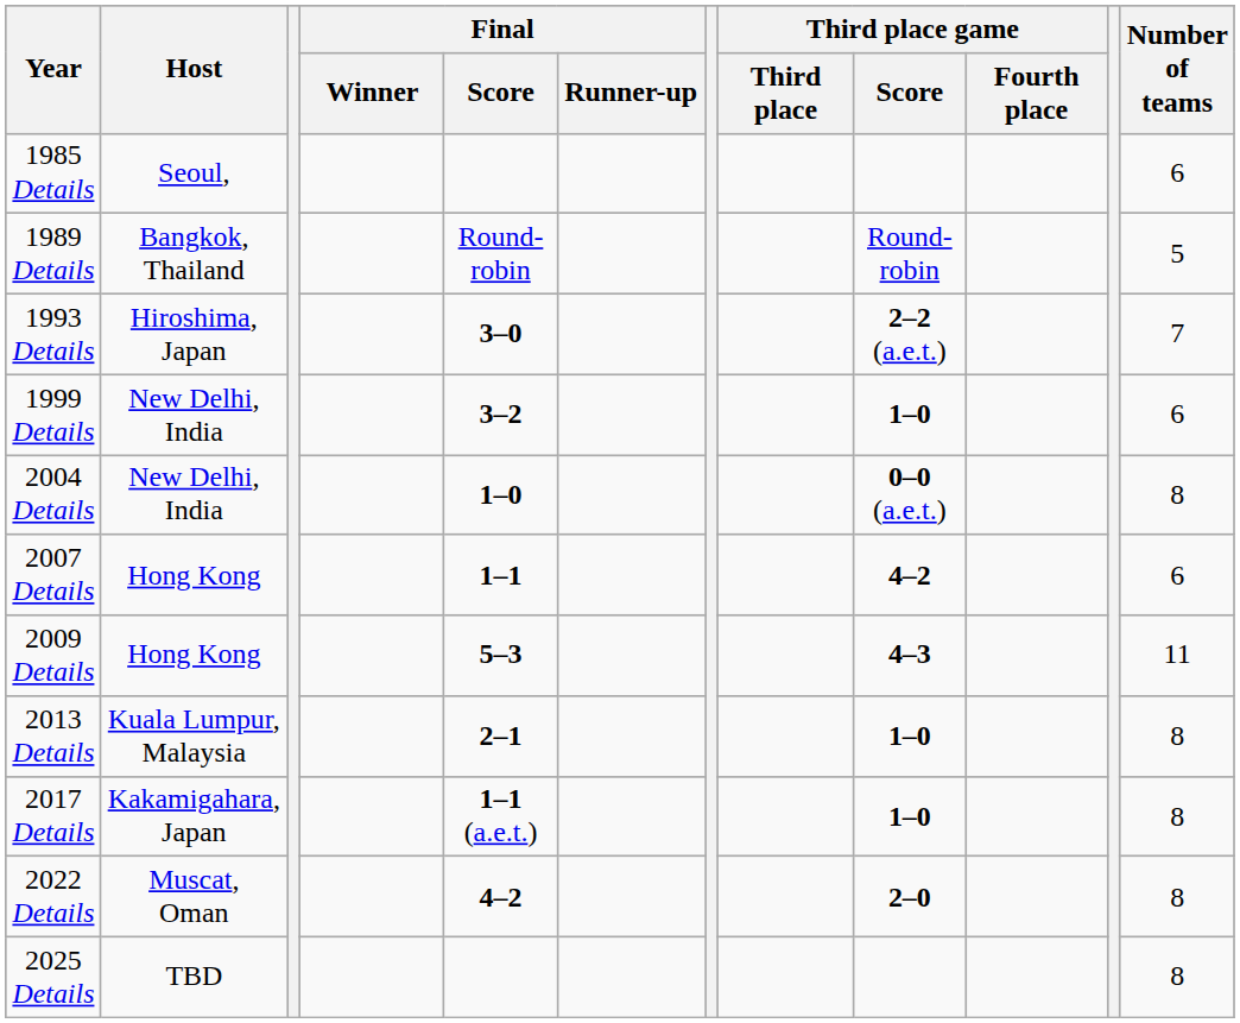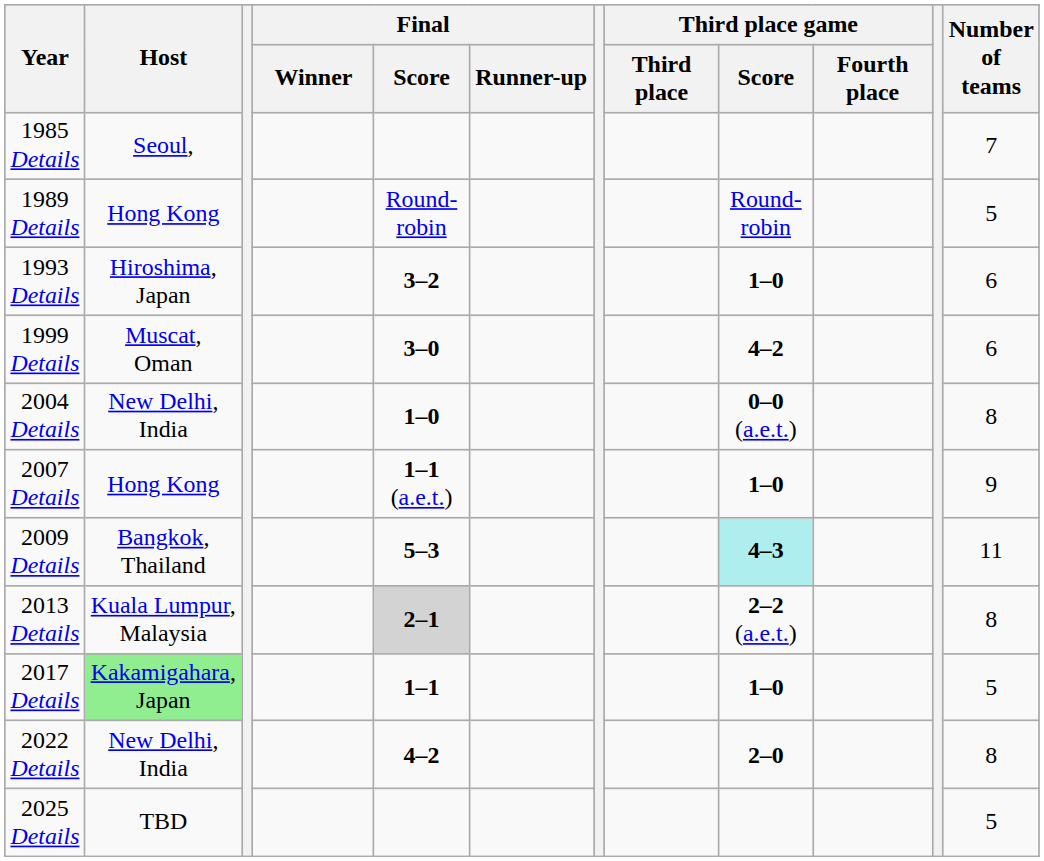1985 Details | Number of teams: 6 -> 7
1989 Details | Host: Bangkok, Thailand -> Hong Kong
1993 Details | Final / Score: 3–0 -> 3–2
1993 Details | Third place game / Score: 2–2 (a.e.t.) -> 1–0
1993 Details | Number of teams: 7 -> 6
1999 Details | Host: New Delhi, India -> Muscat, Oman
1999 Details | Final / Score: 3–2 -> 3–0
1999 Details | Third place game / Score: 1–0 -> 4–2
2007 Details | Final / Score: 1–1 -> 1–1 (a.e.t.)
2007 Details | Third place game / Score: 4–2 -> 1–0
2007 Details | Number of teams: 6 -> 9
2009 Details | Host: Hong Kong -> Bangkok, Thailand
2009 Details | Third place game / Score: no background -> paleturquoise background
2013 Details | Final / Score: no background -> lightgrey background
2013 Details | Third place game / Score: 1–0 -> 2–2 (a.e.t.)
2017 Details | Host: no background -> lightgreen background
2017 Details | Final / Score: 1–1 (a.e.t.) -> 1–1
2017 Details | Number of teams: 8 -> 5
2022 Details | Host: Muscat, Oman -> New Delhi, India
2025 Details | Number of teams: 8 -> 5
